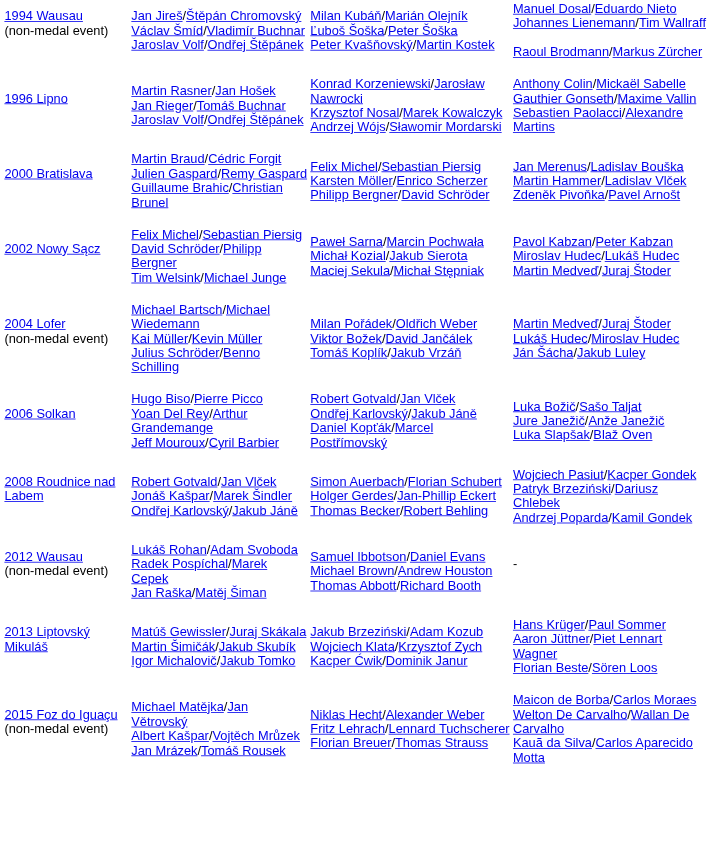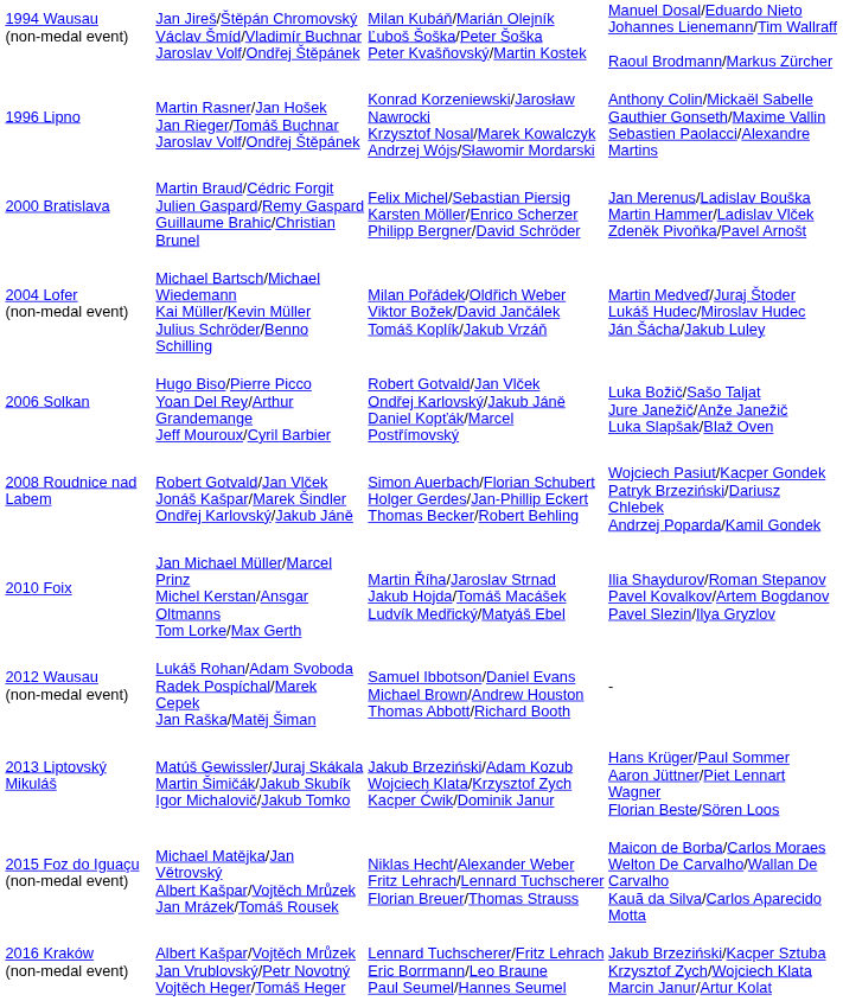- row: 2002 Nowy Sącz | Felix Michel/Sebastian Piersig David Schröder/Philipp Bergner Tim Welsink/Michael Junge | Paweł Sarna/Marcin Pochwała Michał Kozial/Jakub Sierota Maciej Sekula/Michał Stępniak | Pavol Kabzan/Peter Kabzan Miroslav Hudec/Lukáš Hudec Martin Medveď/Juraj Štoder
+ row: 2010 Foix | Jan Michael Müller/Marcel Prinz Michel Kerstan/Ansgar Oltmanns Tom Lorke/Max Gerth | Martin Říha/Jaroslav Strnad Jakub Hojda/Tomáš Macášek Ludvík Medřický/Matyáš Ebel | Ilia Shaydurov/Roman Stepanov Pavel Kovalkov/Artem Bogdanov Pavel Slezin/Ilya Gryzlov
+ row: 2016 Kraków (non-medal event) | Albert Kašpar/Vojtěch Mrůzek Jan Vrublovský/Petr Novotný Vojtěch Heger/Tomáš Heger | Lennard Tuchscherer/Fritz Lehrach Eric Borrmann/Leo Braune Paul Seumel/Hannes Seumel | Jakub Brzeziński/Kacper Sztuba Krzysztof Zych/Wojciech Klata Marcin Janur/Artur Kolat
